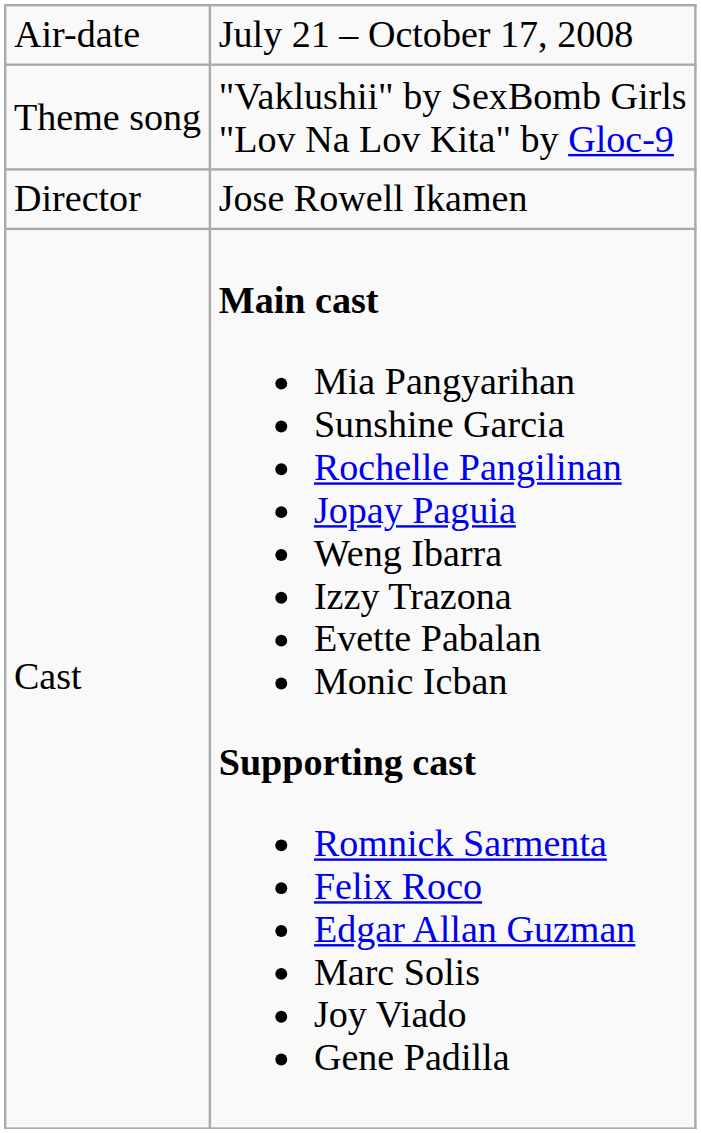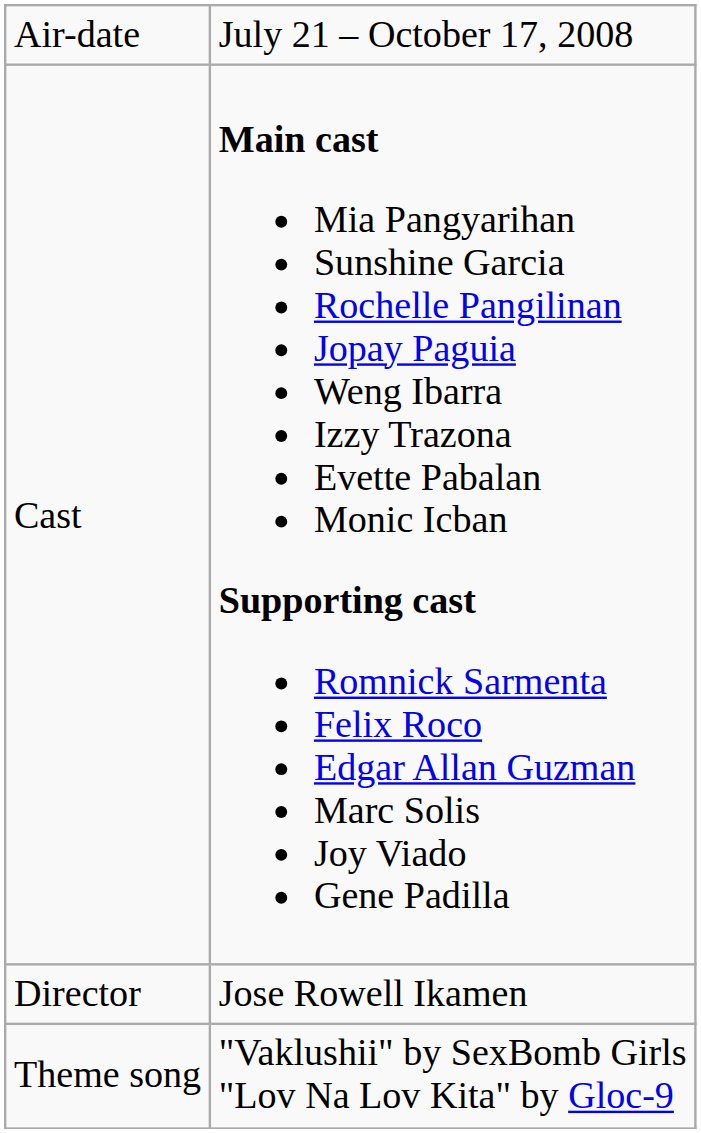rows swapped: Theme song <-> Cast
